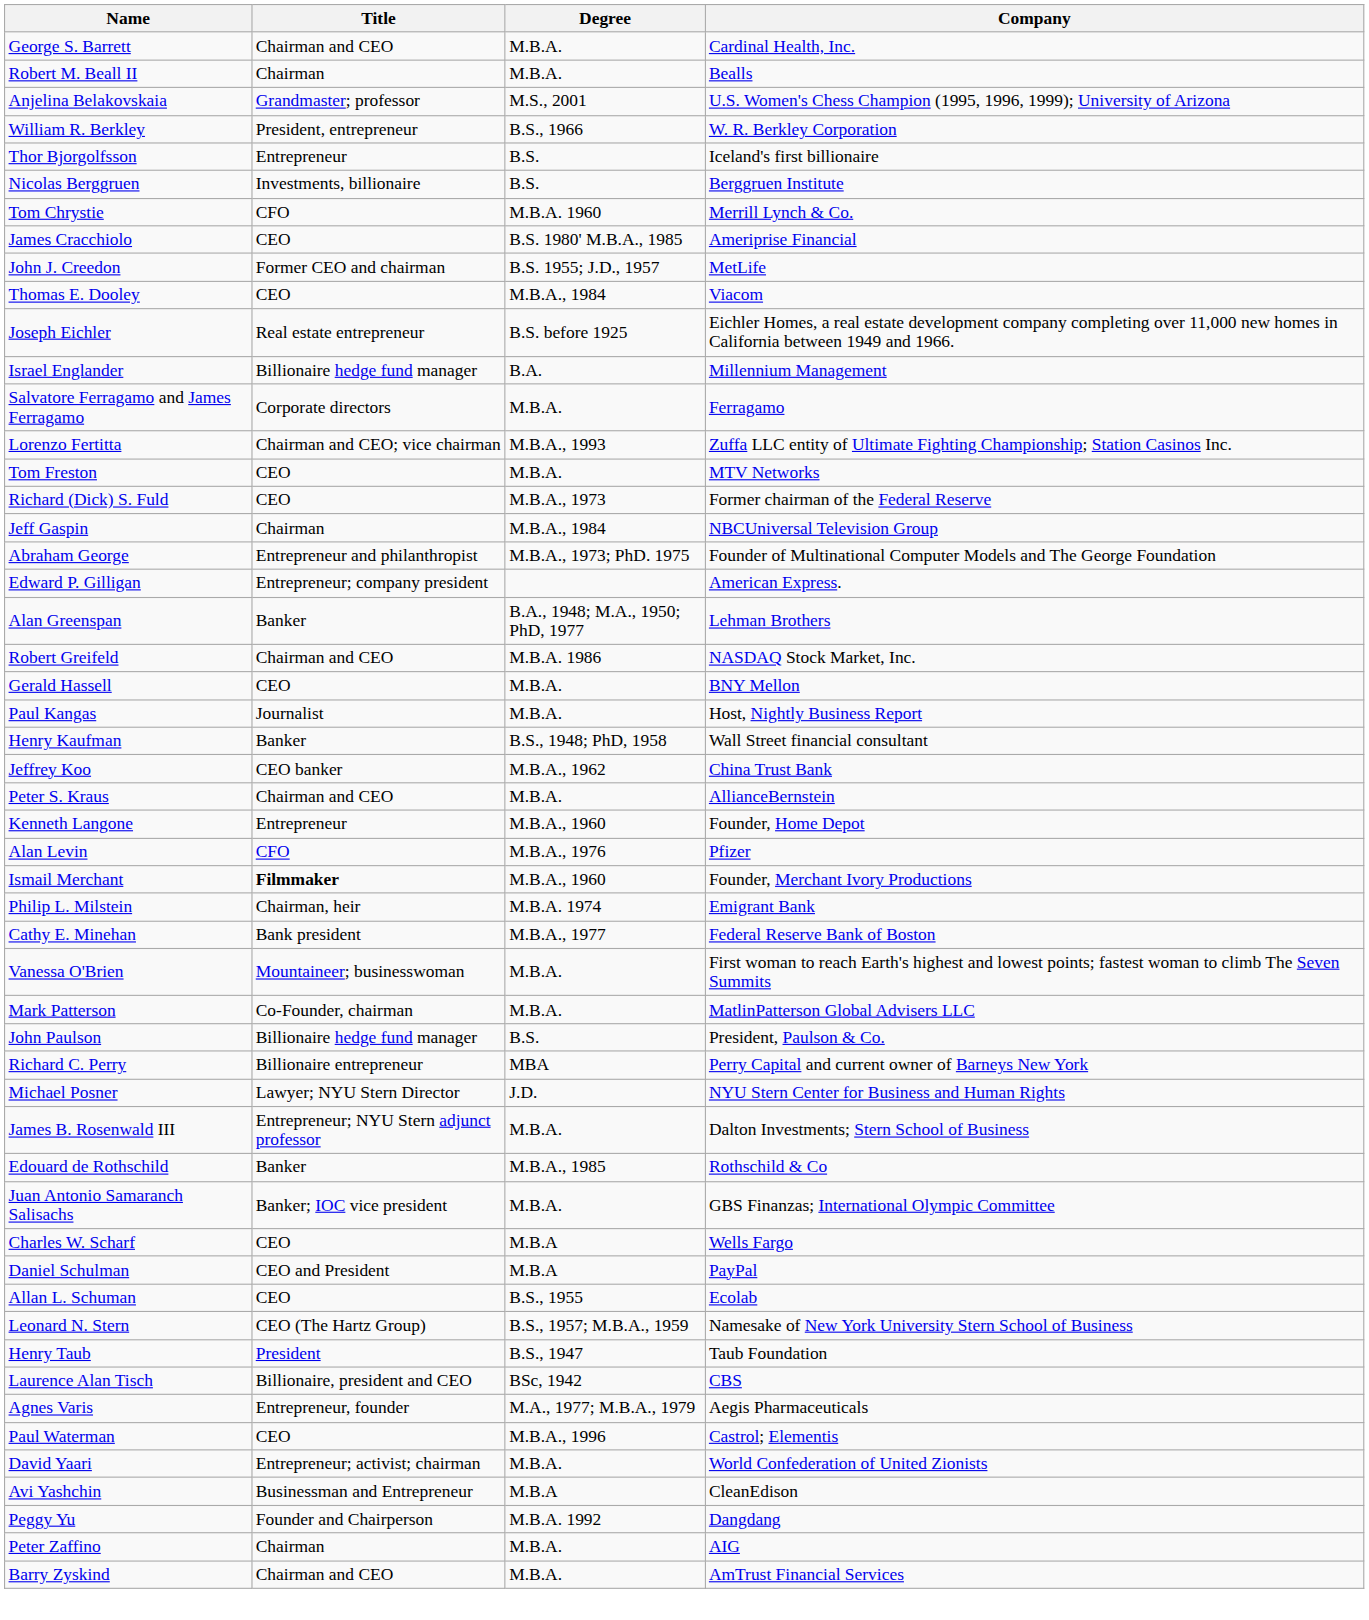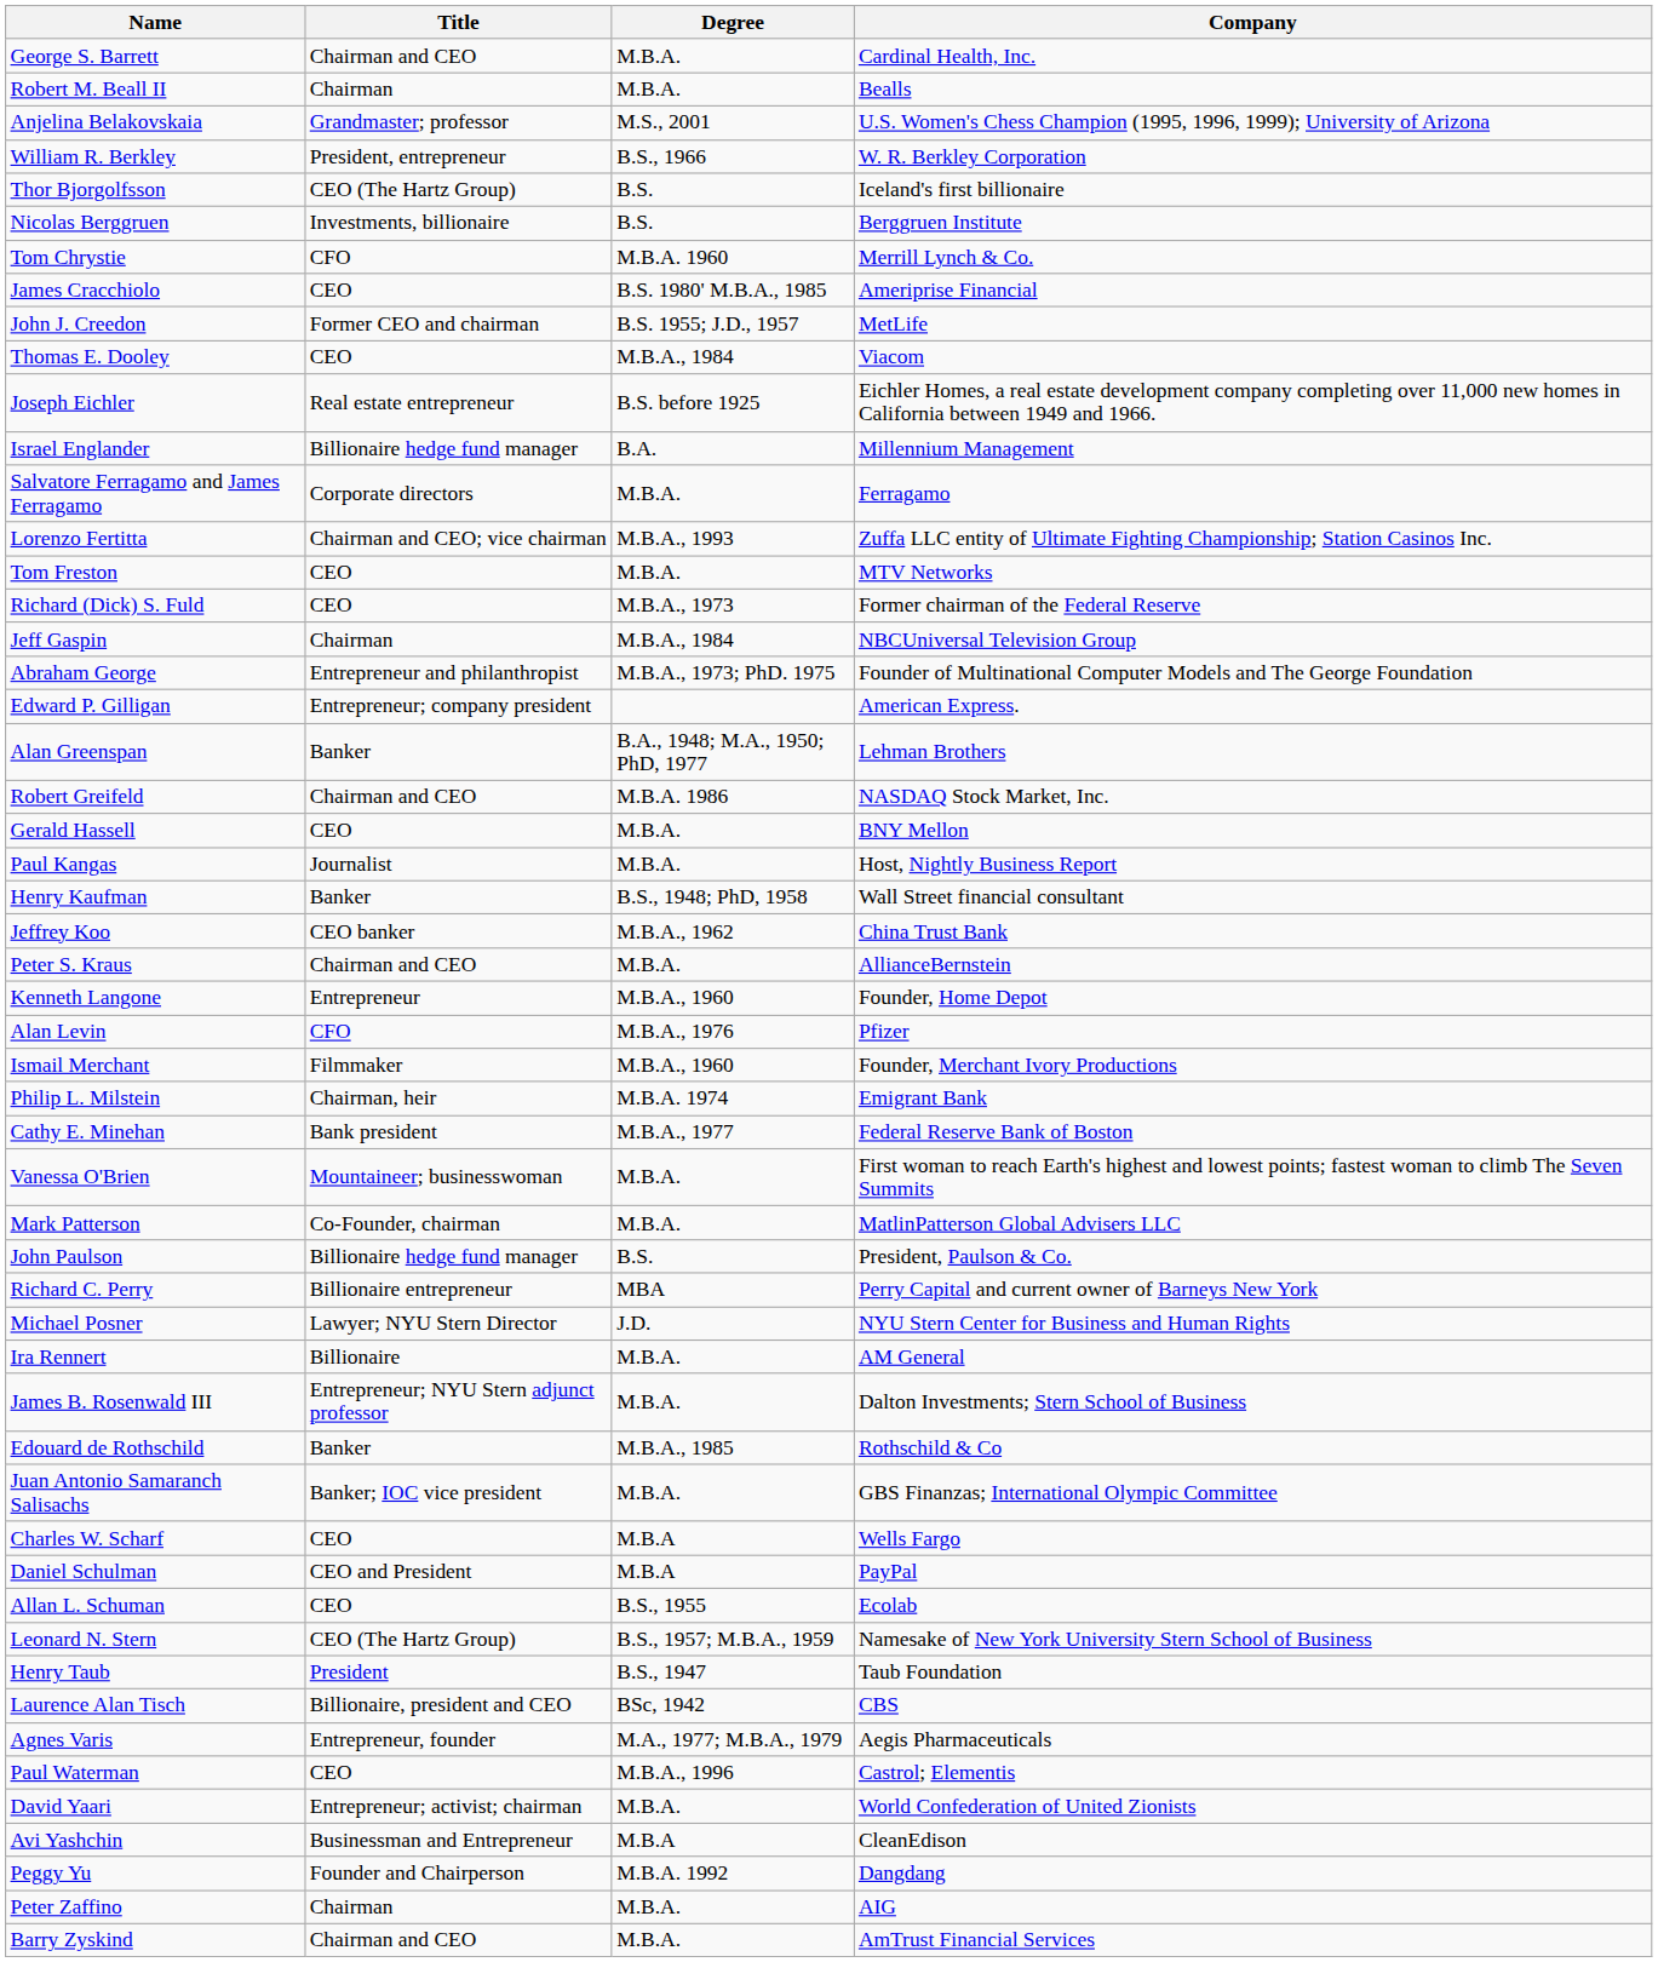Thor Bjorgolfsson | Title: Entrepreneur -> CEO (The Hartz Group)
Ismail Merchant | Title: bold -> normal
+ row: Ira Rennert | Billionaire | M.B.A. | AM General
